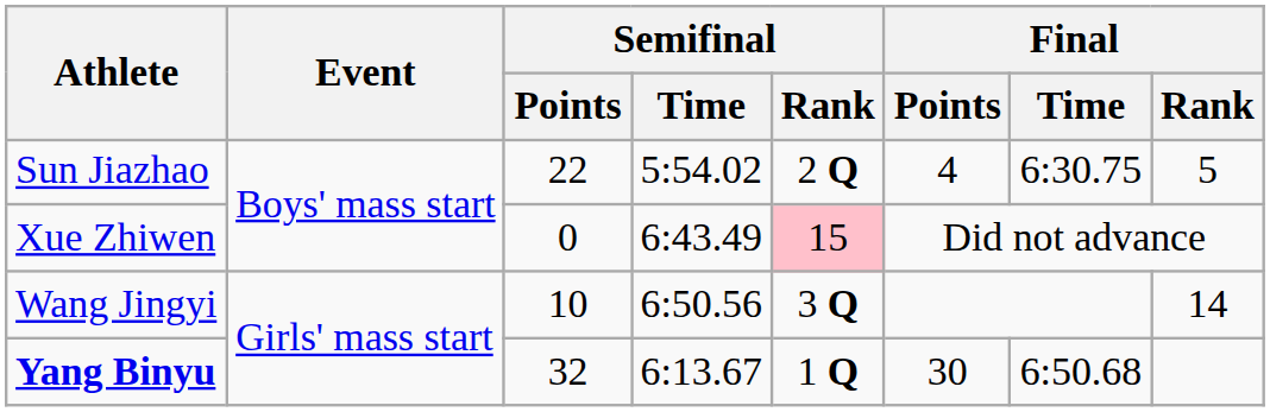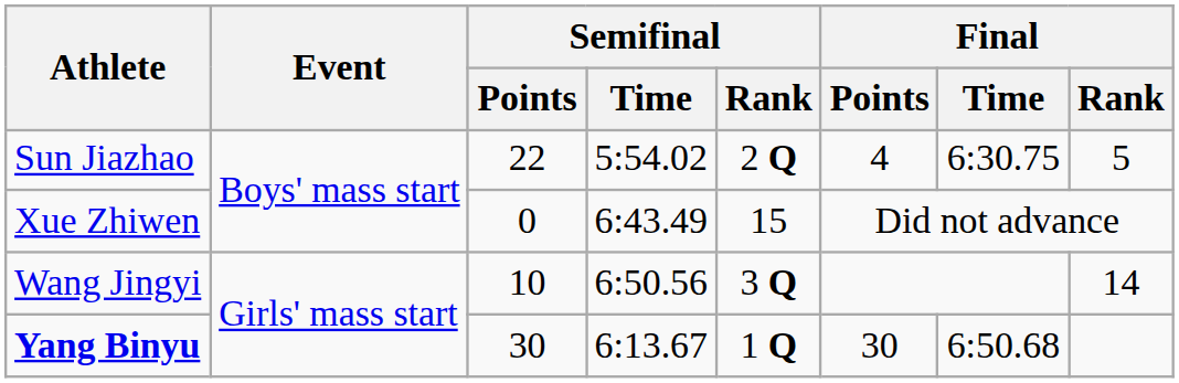Xue Zhiwen | Semifinal / Rank: pink background -> no background
Yang Binyu | Semifinal / Points: 32 -> 30
